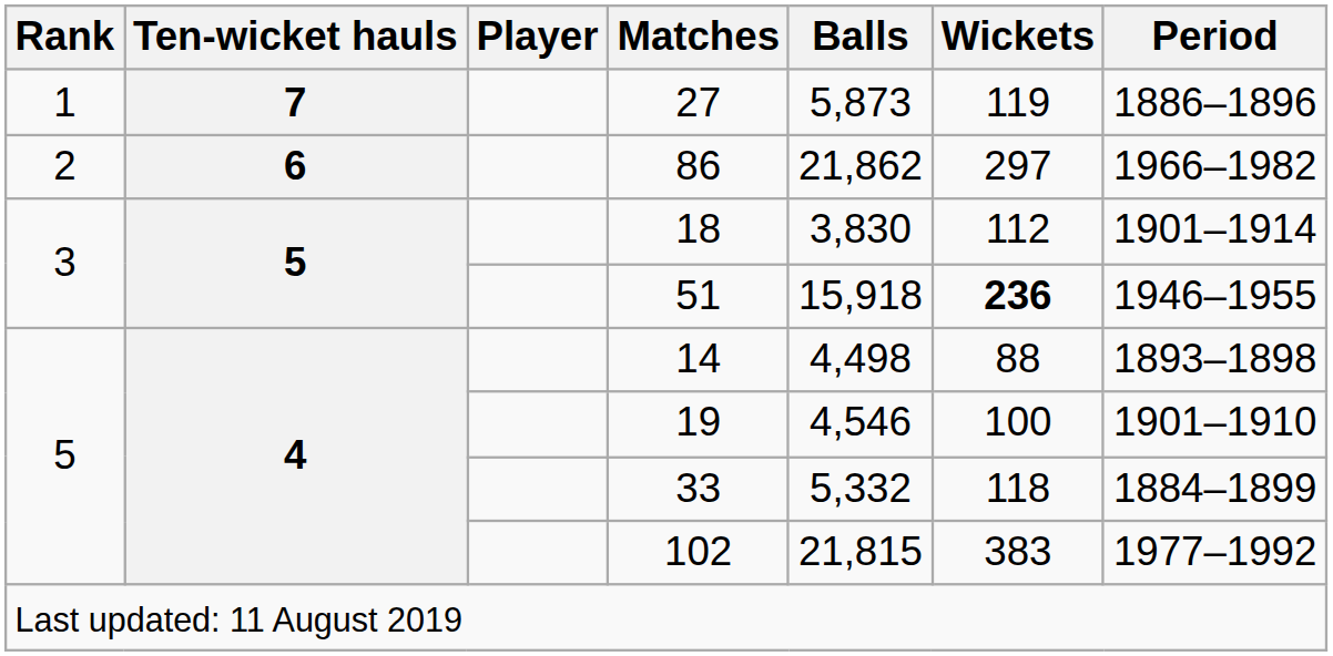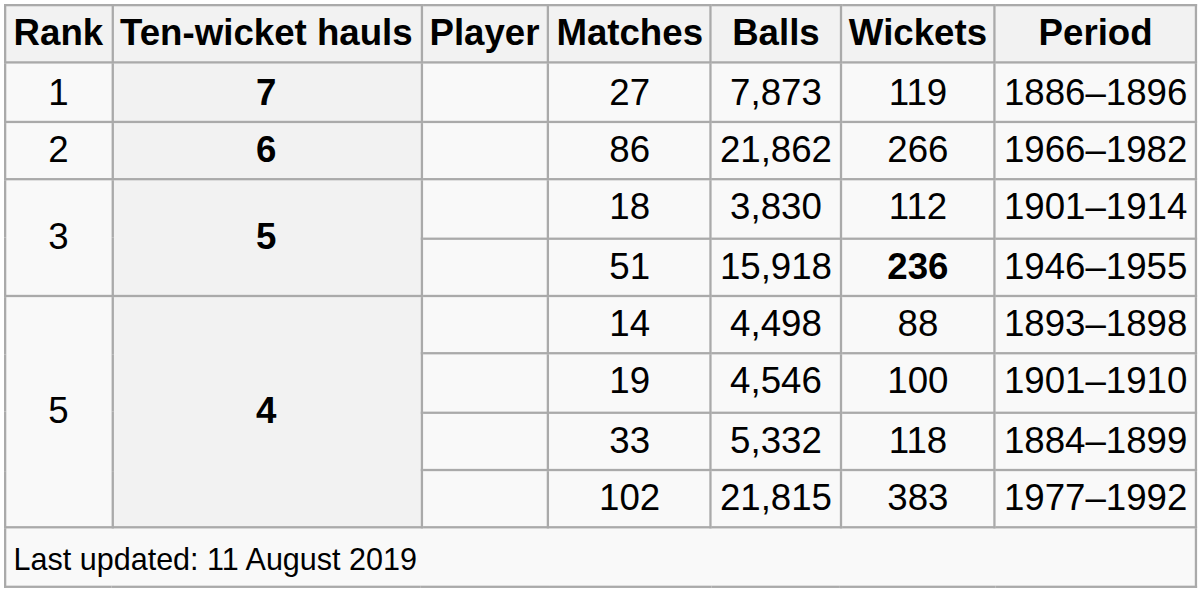27 | Balls: 5,873 -> 7,873
86 | Wickets: 297 -> 266
